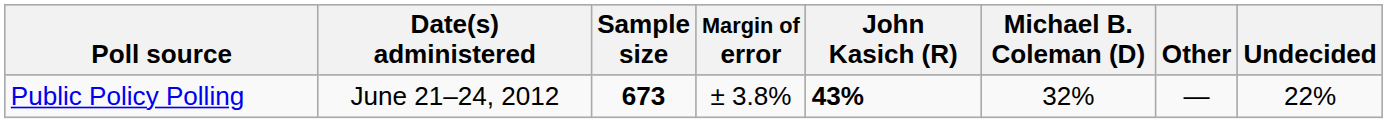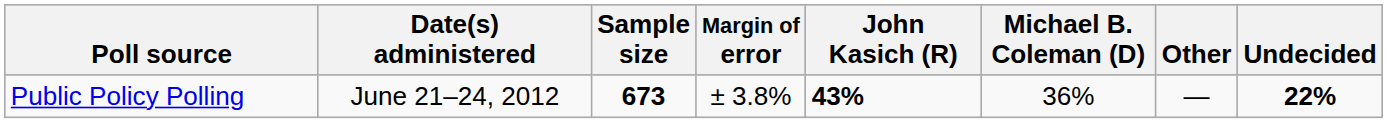Public Policy Polling | Michael B. Coleman (D): 32% -> 36%
Public Policy Polling | Undecided: normal -> bold
